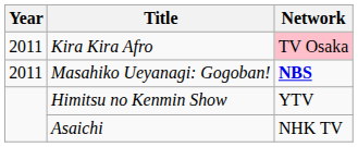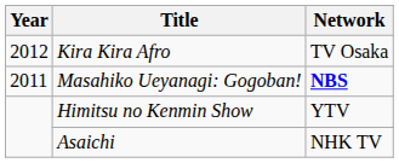Kira Kira Afro | Year: 2011 -> 2012
Kira Kira Afro | Network: pink background -> no background
